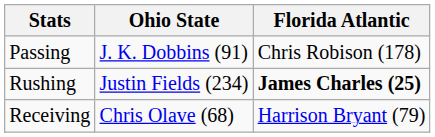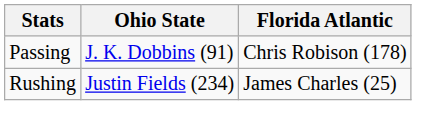Rushing | Florida Atlantic: bold -> normal
- row: Receiving | Chris Olave (68) | Harrison Bryant (79)
